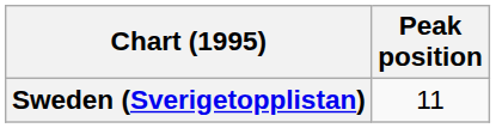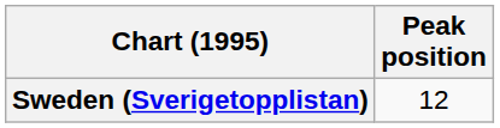Sweden (Sverigetopplistan) | Peak position: 11 -> 12
